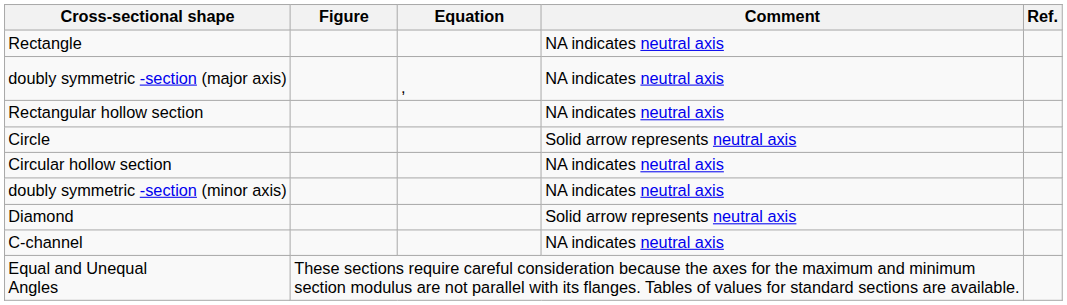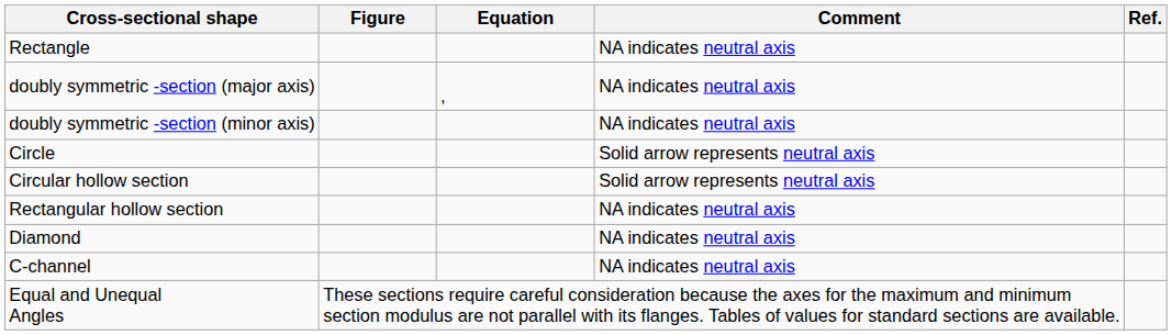rows swapped: doubly symmetric -section (minor axis) <-> Rectangular hollow section
Circular hollow section | Comment: NA indicates neutral axis -> Solid arrow represents neutral axis
Diamond | Comment: Solid arrow represents neutral axis -> NA indicates neutral axis
